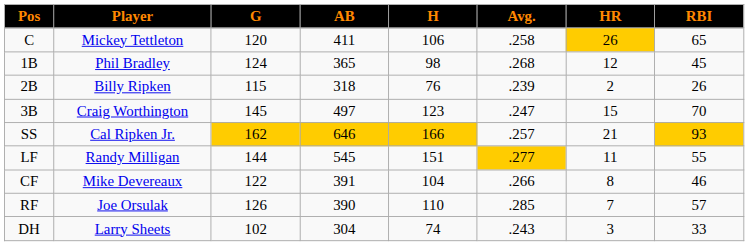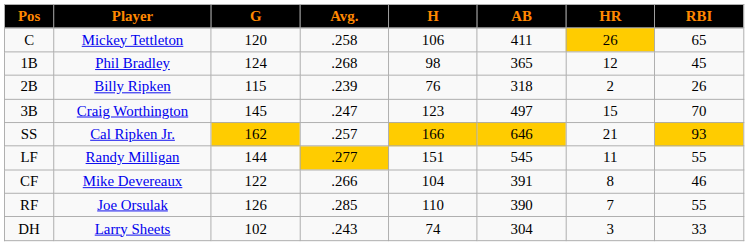columns swapped: AB <-> Avg.
RF | RBI: 57 -> 55
